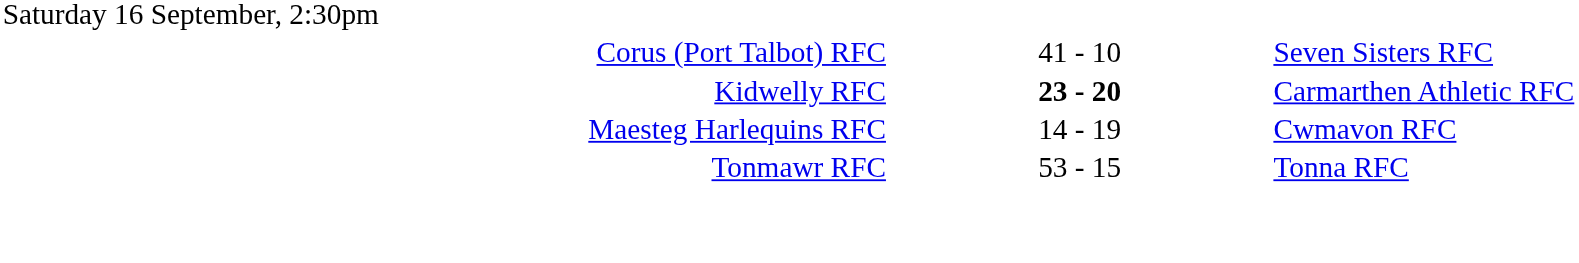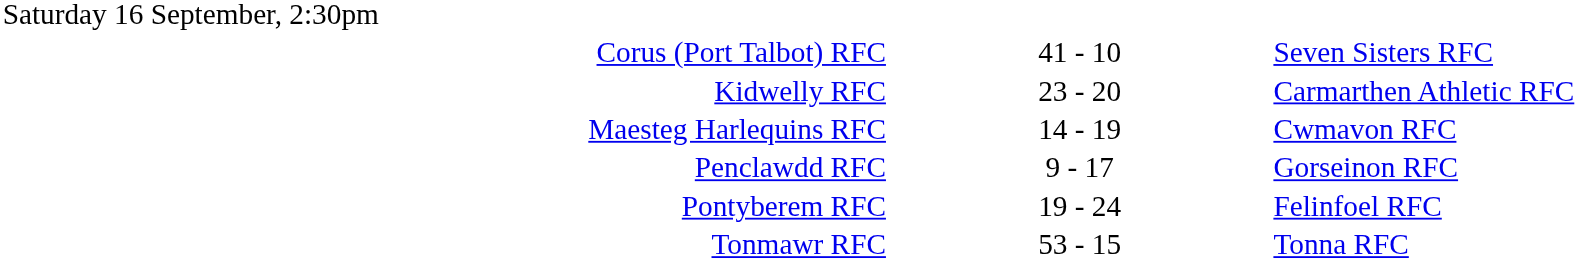Kidwelly RFC | column 2: bold -> normal
+ row: Penclawdd RFC | 9 - 17 | Gorseinon RFC
+ row: Pontyberem RFC | 19 - 24 | Felinfoel RFC
